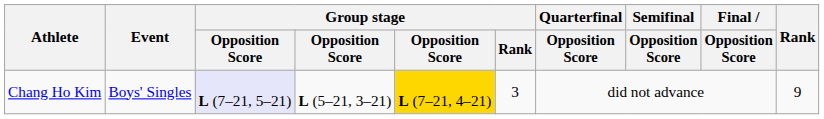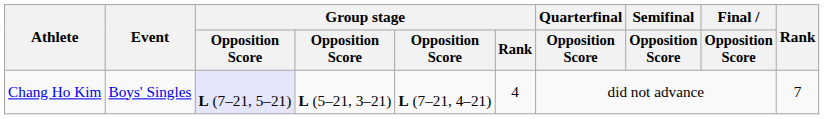Chang Ho Kim | column 5: gold background -> no background
Chang Ho Kim | Group stage / Rank: 3 -> 4
Chang Ho Kim | Rank: 9 -> 7
